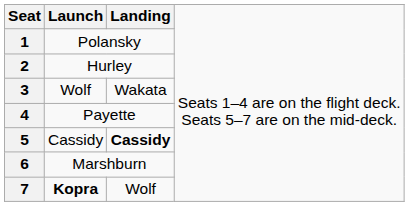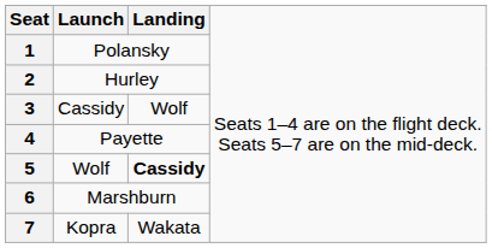3 | column 2: Wolf -> Cassidy
3 | column 3: Wakata -> Wolf
5 | column 2: Cassidy -> Wolf
7 | column 2: bold -> normal
7 | column 3: Wolf -> Wakata
